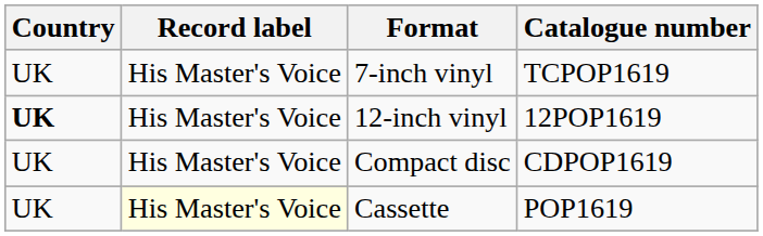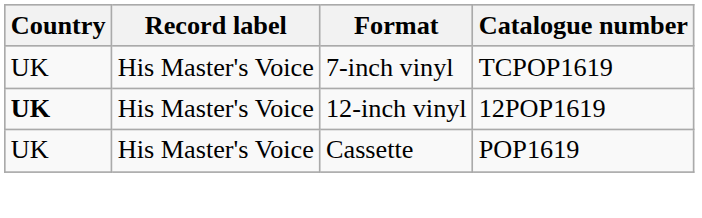- row: UK | His Master's Voice | Compact disc | CDPOP1619
Cassette | Record label: lightyellow background -> no background
